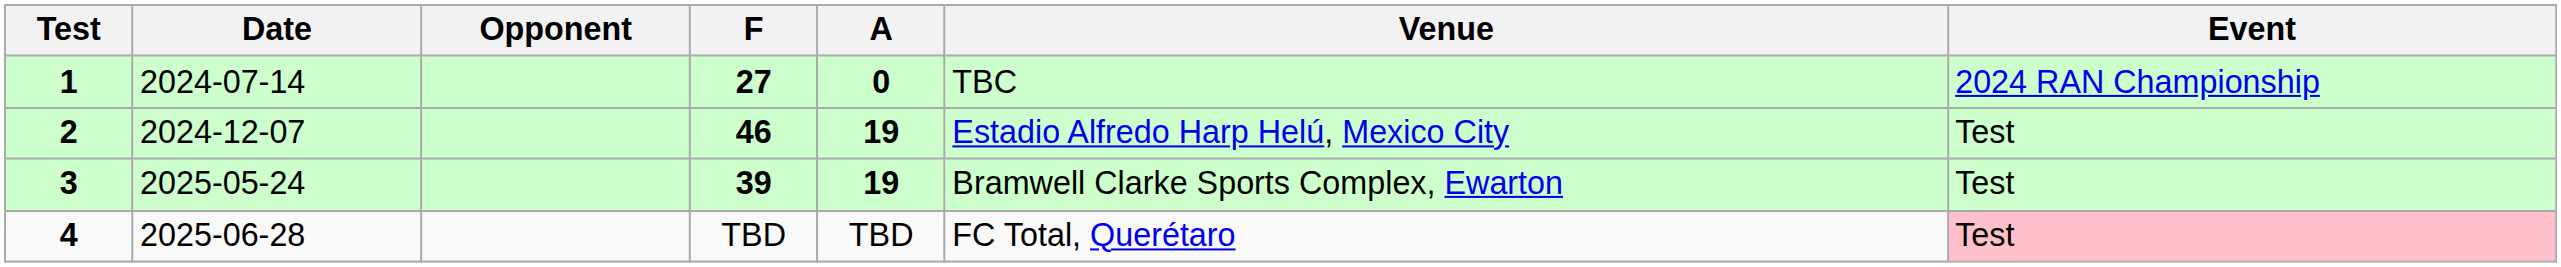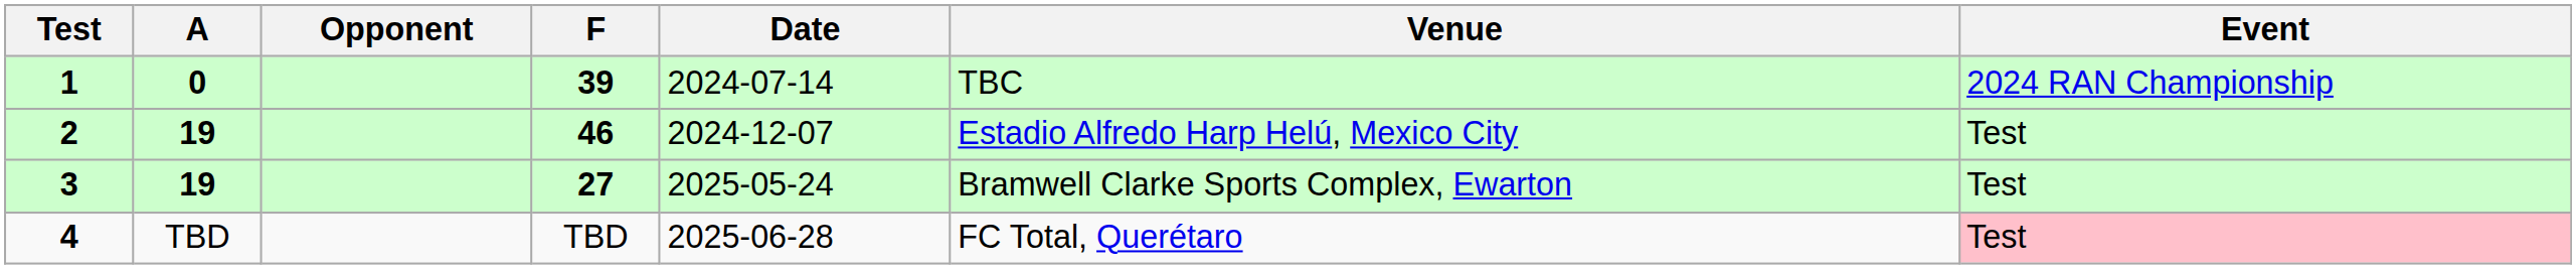columns swapped: Date <-> A
1 | F: 27 -> 39
3 | F: 39 -> 27
